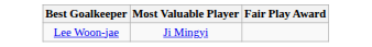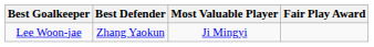+ column: Best Defender | Zhang Yaokun
